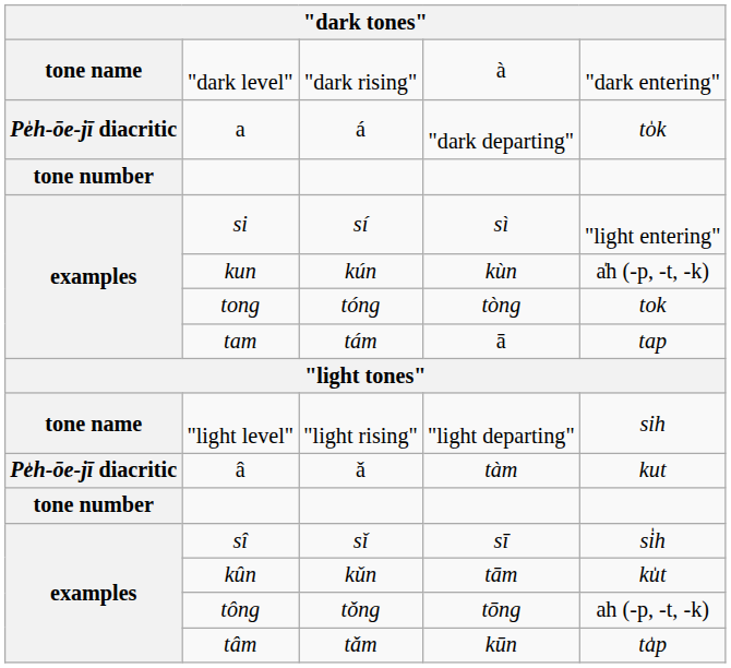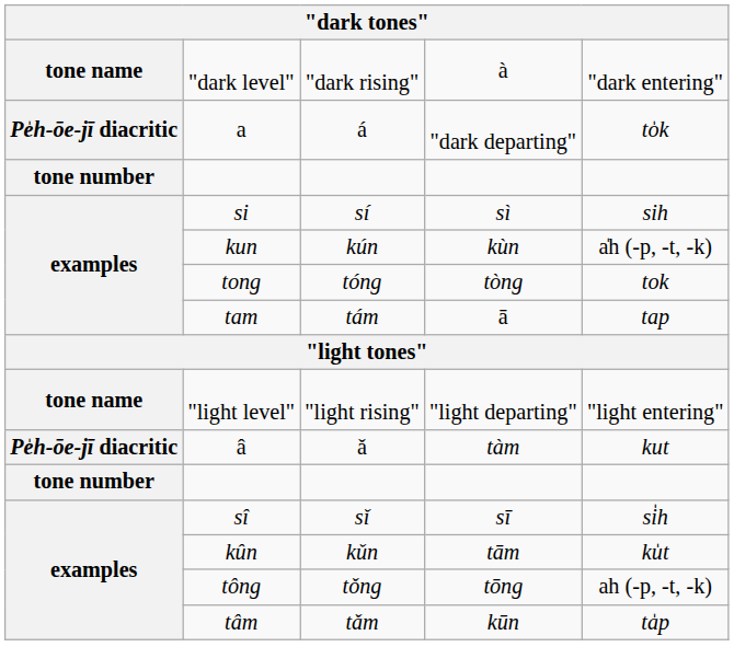si | column 6: "light entering" -> sih
"light level" | column 6: sih -> "light entering"
